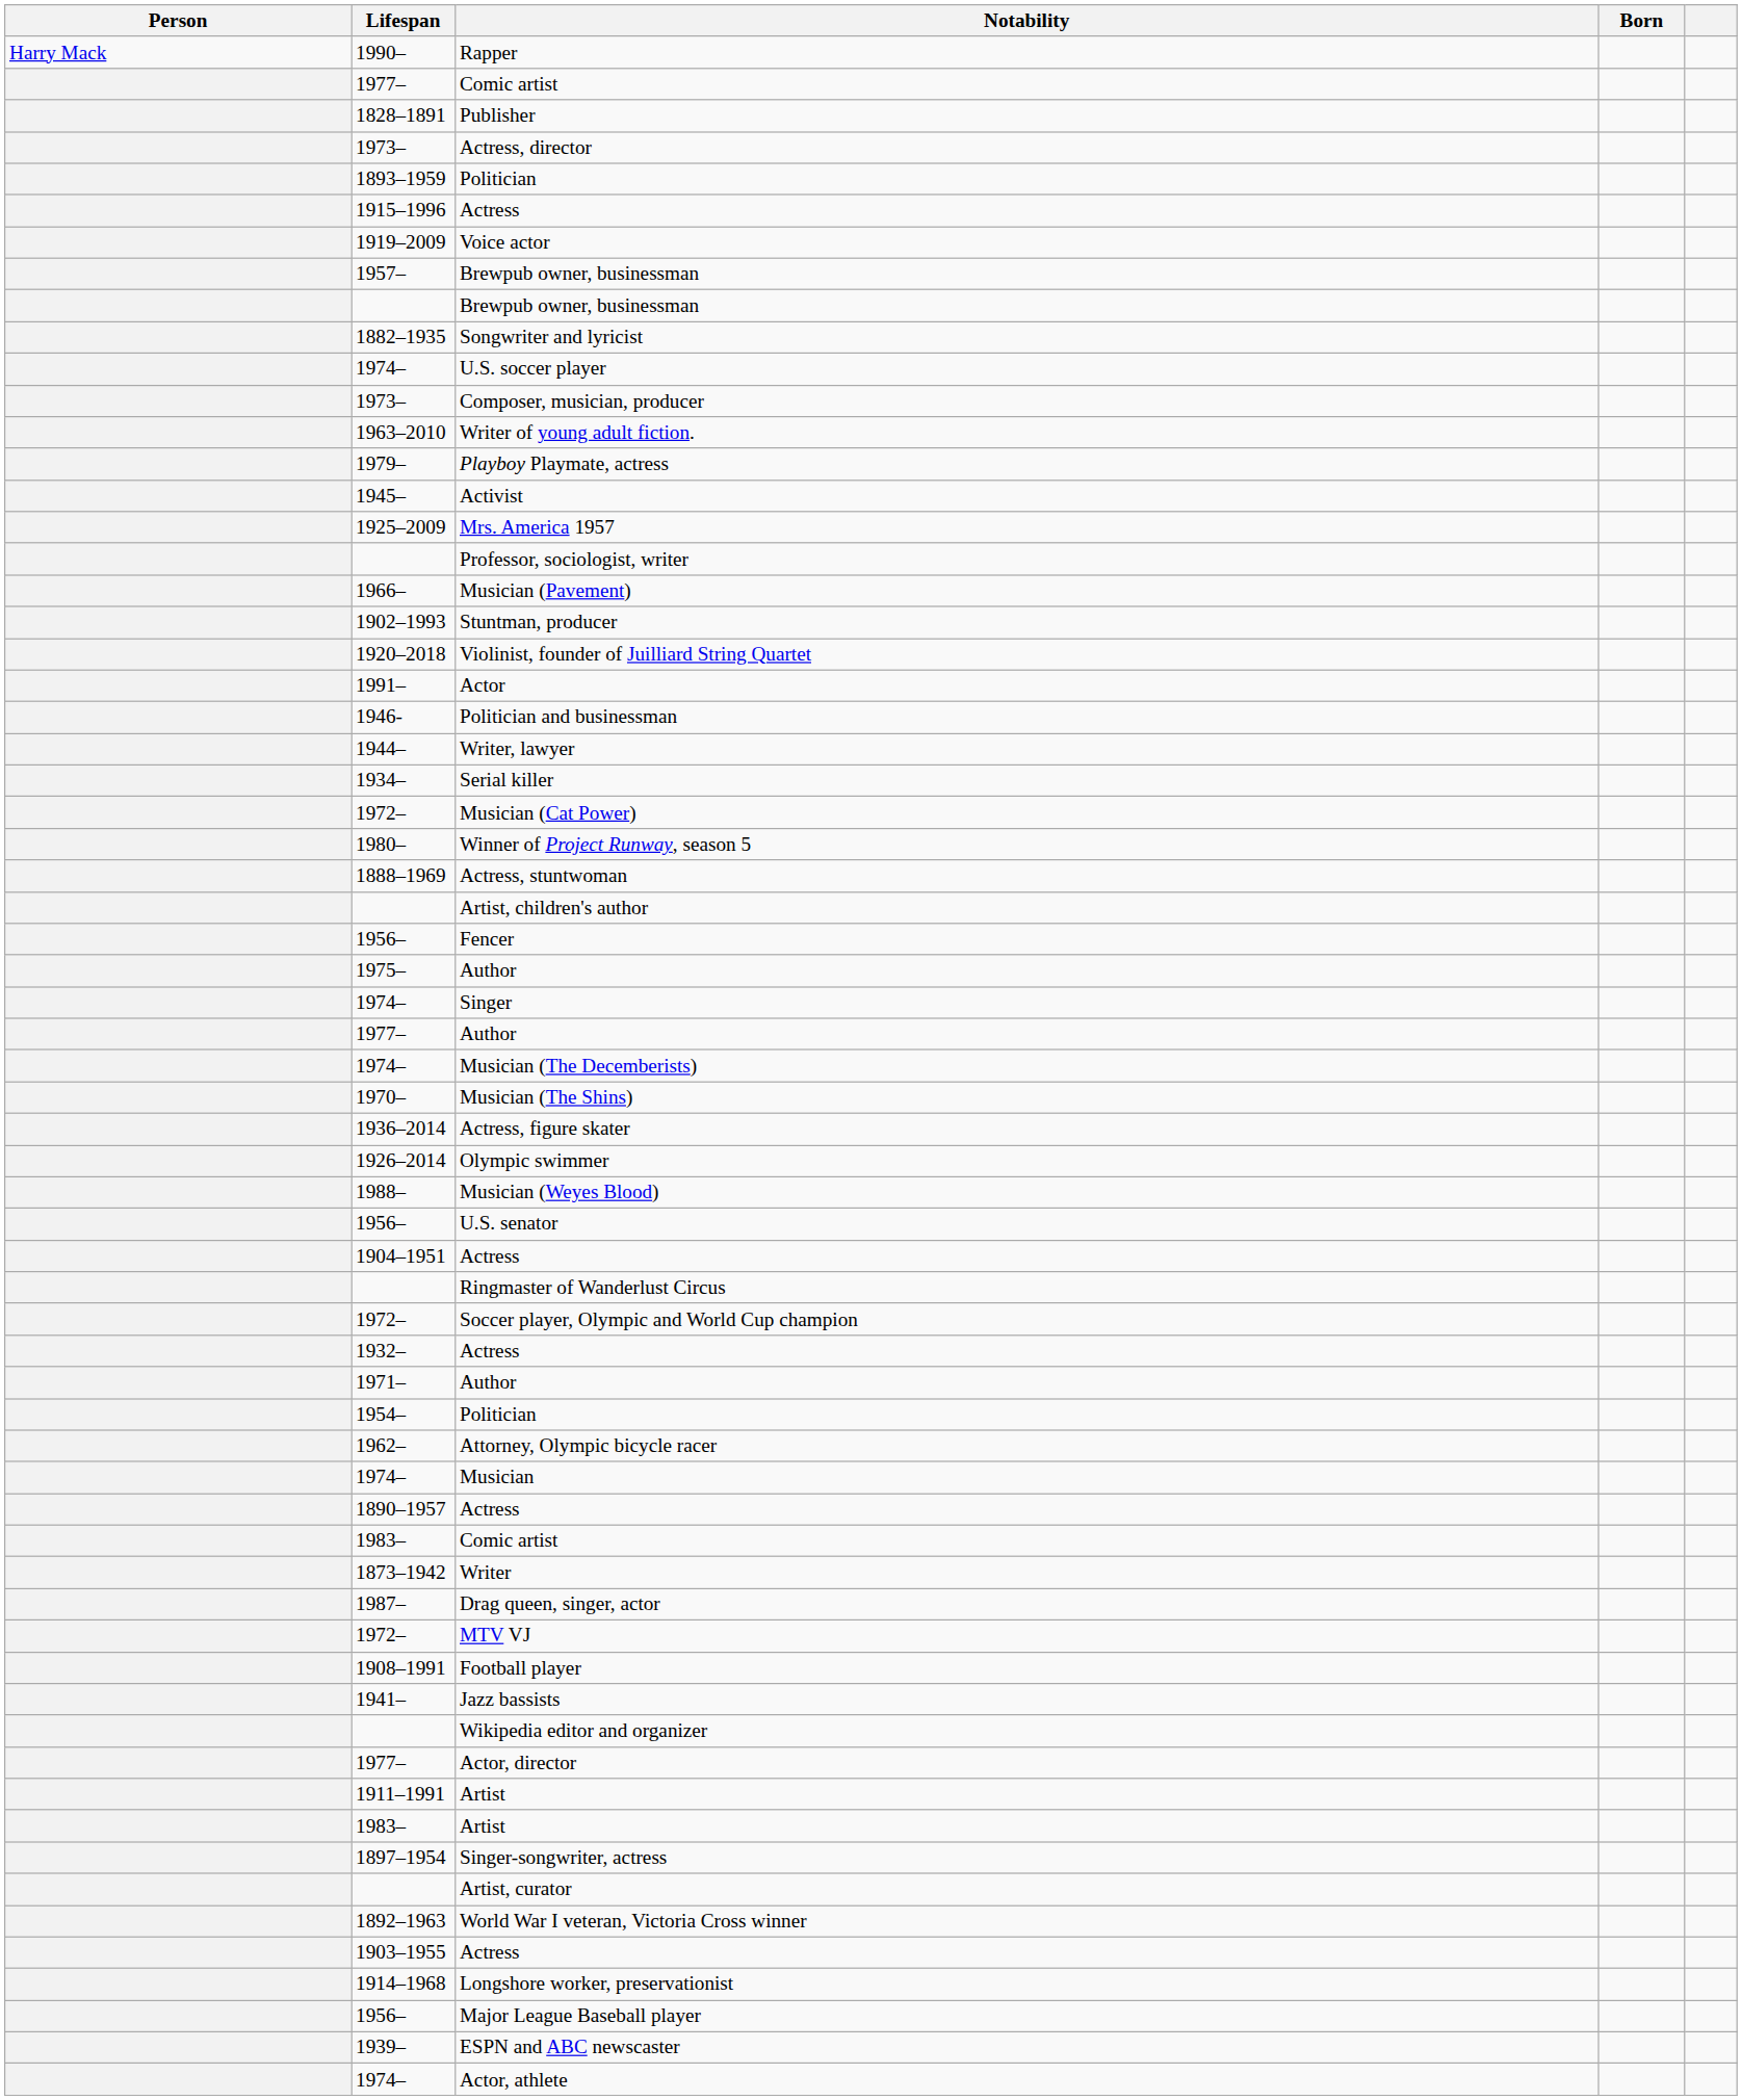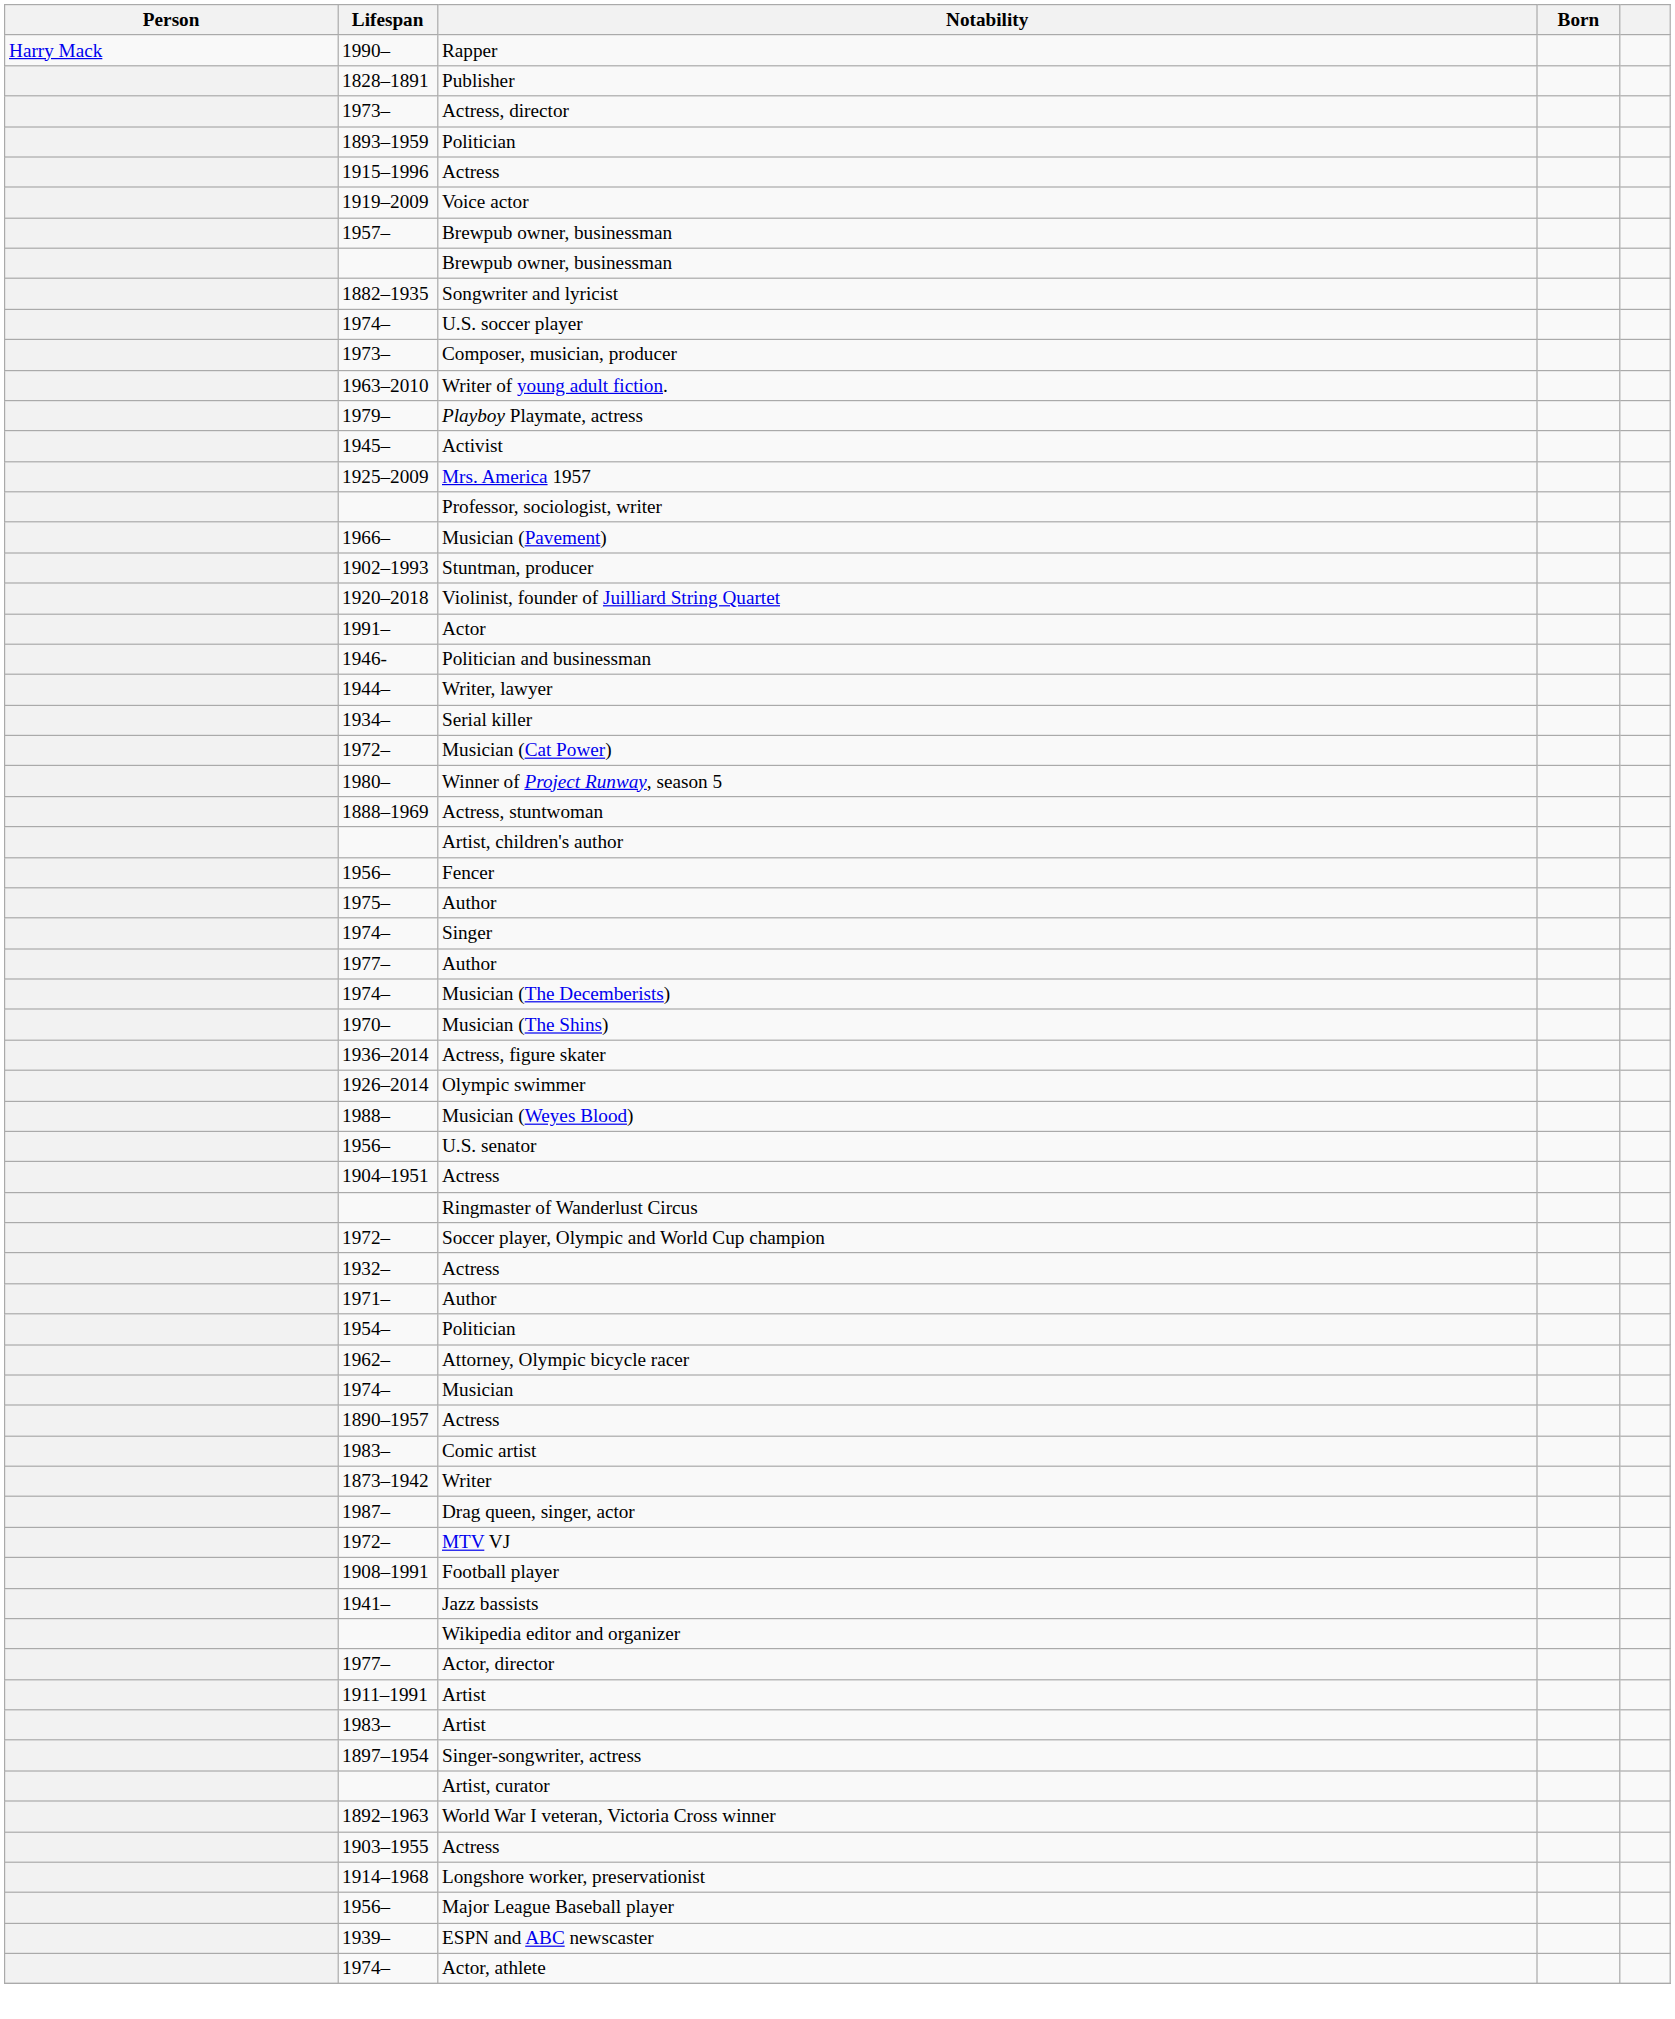- row: 1977– | Comic artist
